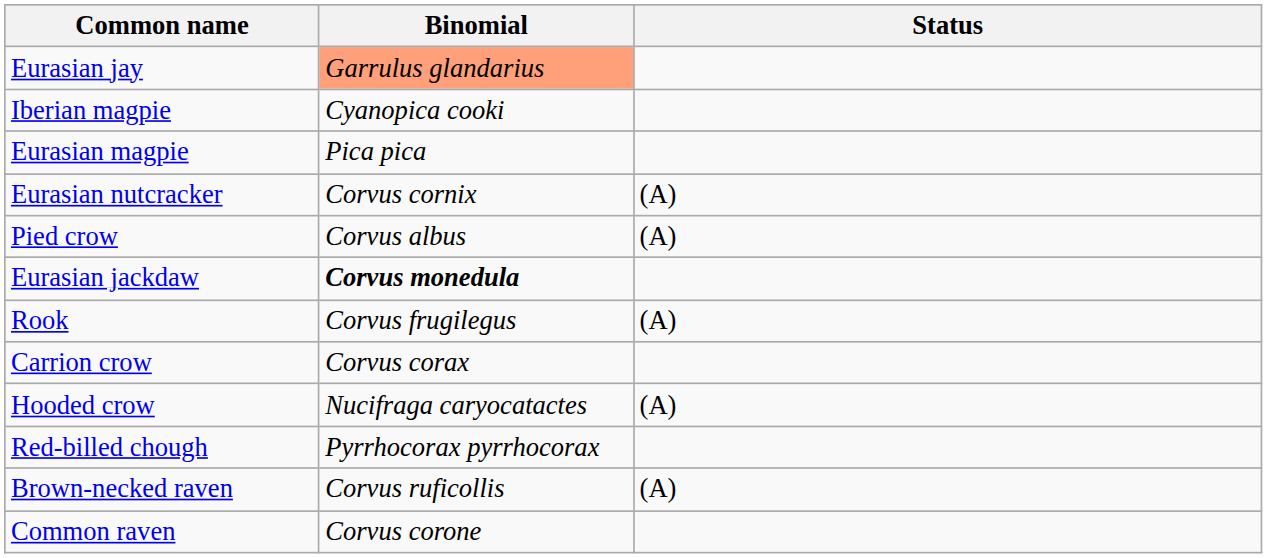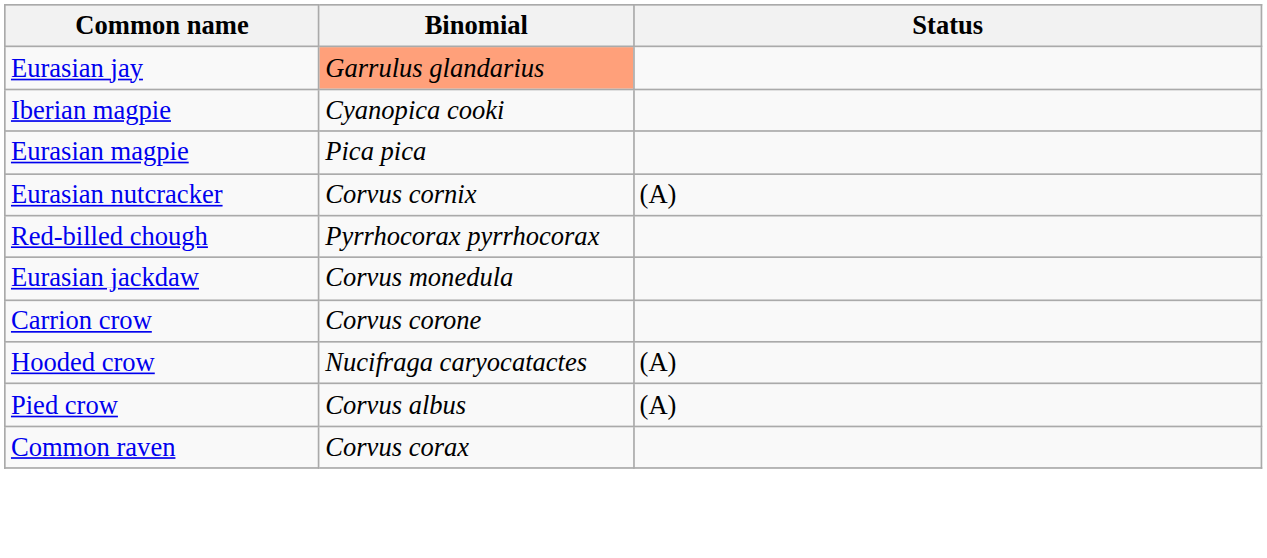rows swapped: Red-billed chough <-> Pied crow
Eurasian jackdaw | Binomial: bold -> normal
- row: Rook | Corvus frugilegus | (A)
Carrion crow | Binomial: Corvus corax -> Corvus corone
- row: Brown-necked raven | Corvus ruficollis | (A)
Common raven | Binomial: Corvus corone -> Corvus corax
